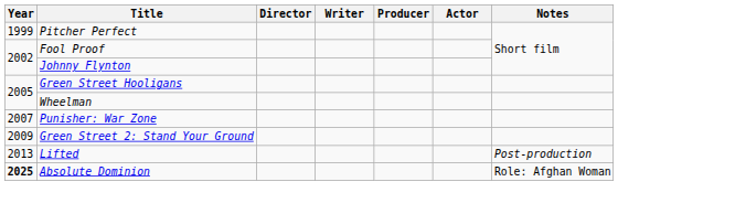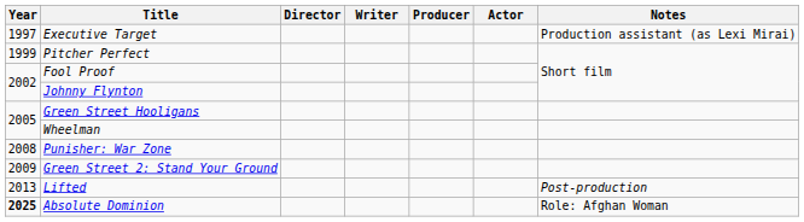+ row: 1997 | Executive Target | Production assistant (as Lexi Mirai)
Punisher: War Zone | Year: 2007 -> 2008
